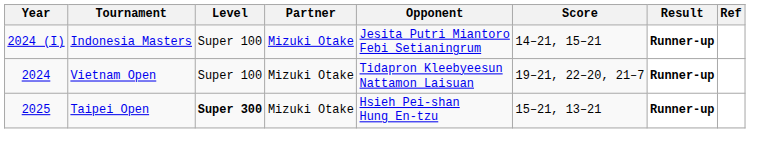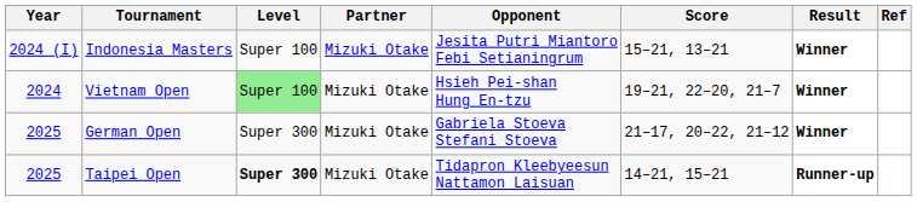Indonesia Masters | Score: 14–21, 15–21 -> 15–21, 13–21
Indonesia Masters | Result: Runner-up -> Winner
Vietnam Open | Level: no background -> lightgreen background
Vietnam Open | Opponent: Tidapron Kleebyeesun Nattamon Laisuan -> Hsieh Pei-shan Hung En-tzu
Vietnam Open | Result: Runner-up -> Winner
+ row: 2025 | German Open | Super 300 | Mizuki Otake | Gabriela Stoeva Stefani Stoeva | 21–17, 20–22, 21–12 | Winner
Taipei Open | Opponent: Hsieh Pei-shan Hung En-tzu -> Tidapron Kleebyeesun Nattamon Laisuan
Taipei Open | Score: 15–21, 13–21 -> 14–21, 15–21
